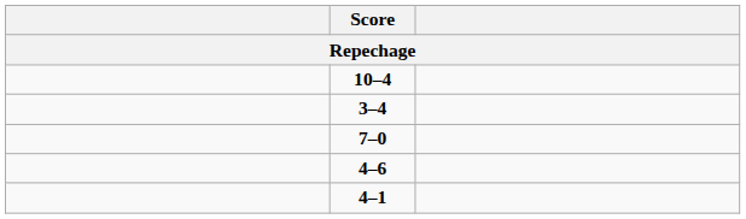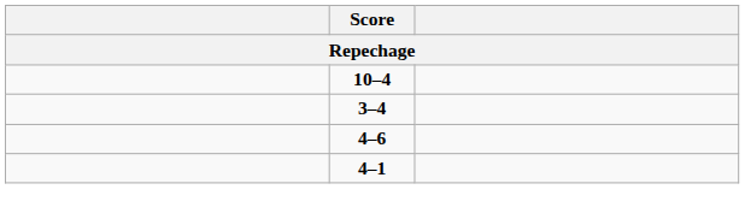- row: 7–0
